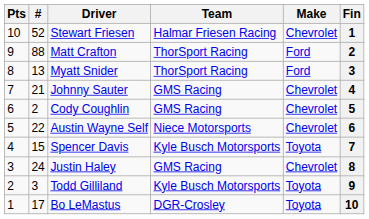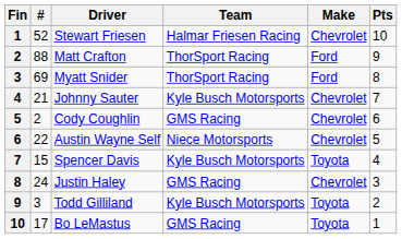columns swapped: Fin <-> Pts
Myatt Snider | #: 13 -> 69
Johnny Sauter | Team: GMS Racing -> Kyle Busch Motorsports
Bo LeMastus | Team: DGR-Crosley -> GMS Racing
